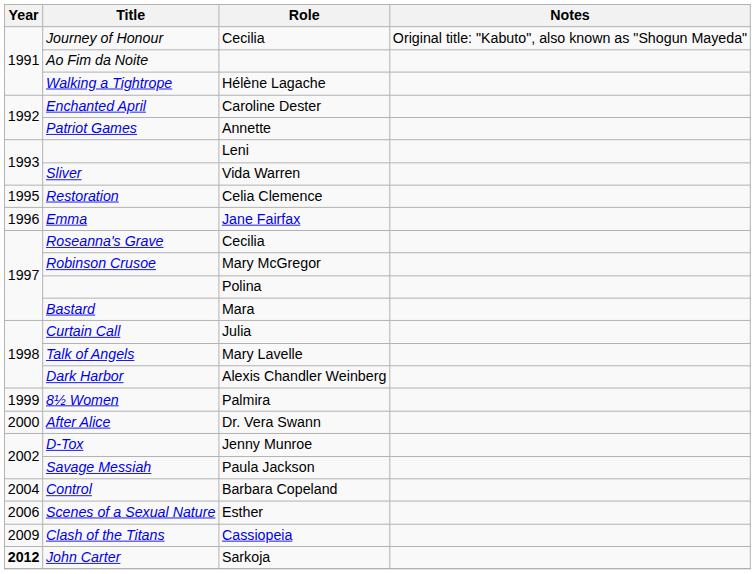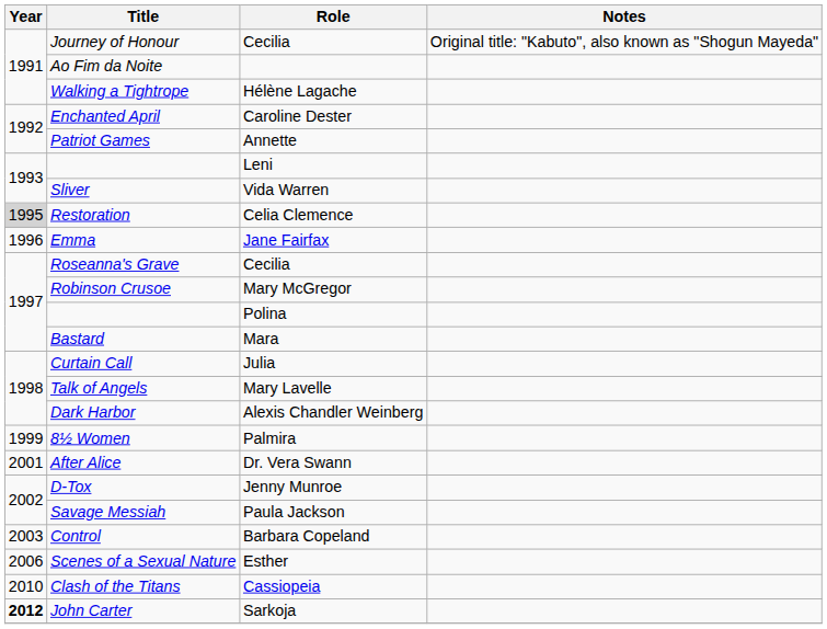Restoration | Year: no background -> lightgrey background
After Alice | Year: 2000 -> 2001
Control | Year: 2004 -> 2003
Clash of the Titans | Year: 2009 -> 2010
